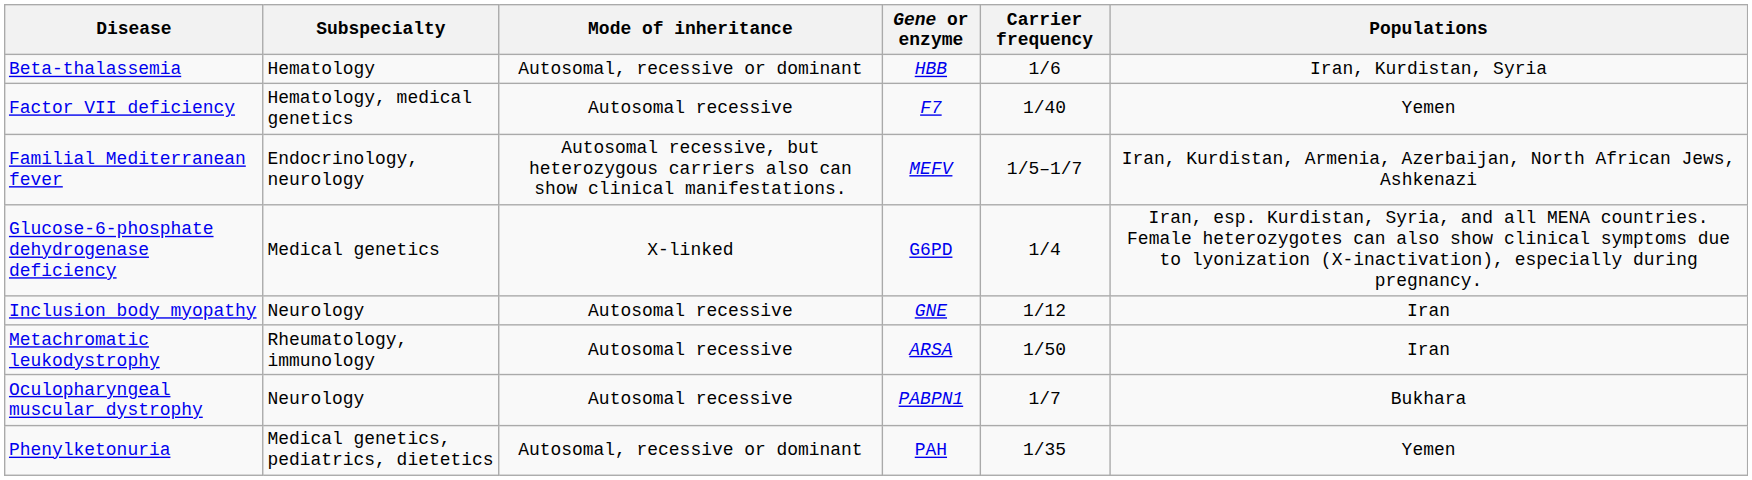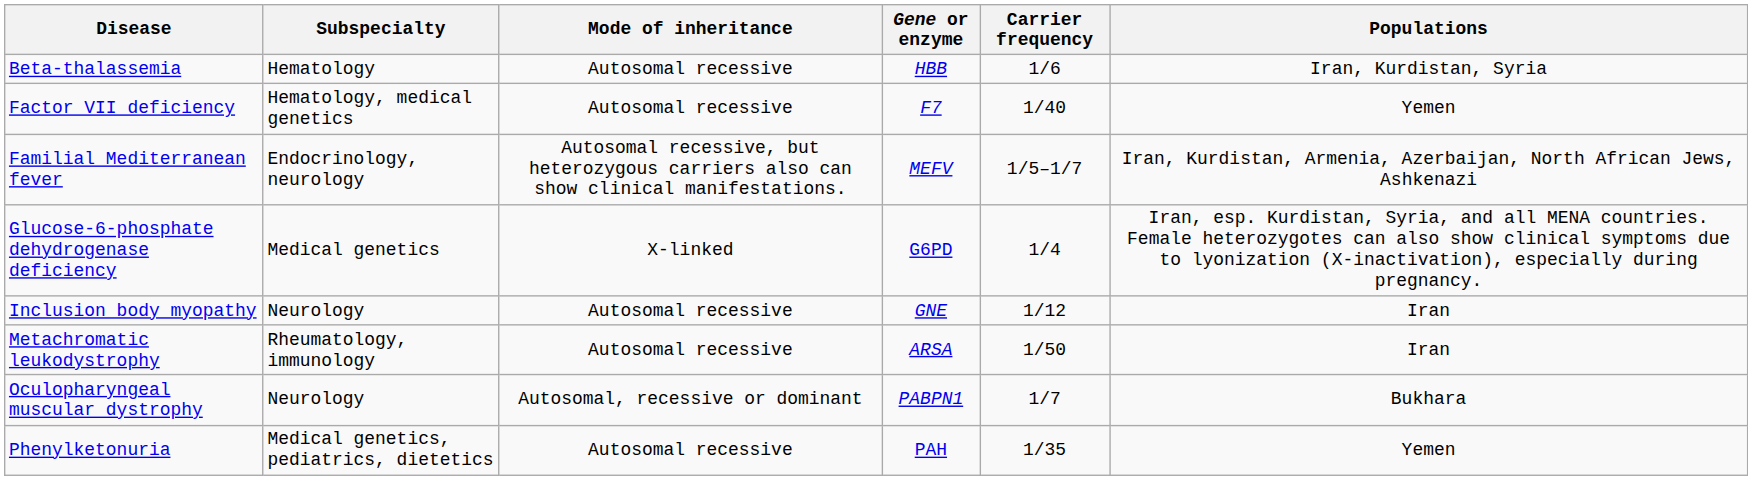Beta-thalassemia | Mode of inheritance: Autosomal, recessive or dominant -> Autosomal recessive
Oculopharyngeal muscular dystrophy | Mode of inheritance: Autosomal recessive -> Autosomal, recessive or dominant
Phenylketonuria | Mode of inheritance: Autosomal, recessive or dominant -> Autosomal recessive
